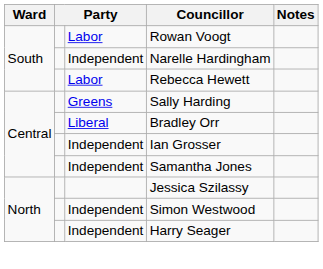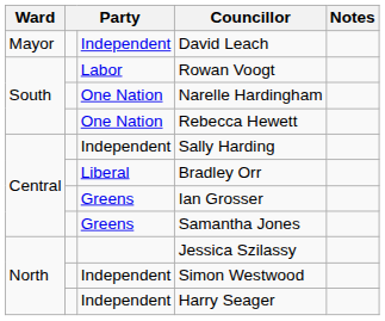+ row: Mayor | Independent | David Leach
Narelle Hardingham | column 3: Independent -> One Nation
Rebecca Hewett | column 3: Labor -> One Nation
Sally Harding | column 3: Greens -> Independent
Ian Grosser | column 3: Independent -> Greens
Samantha Jones | column 3: Independent -> Greens
